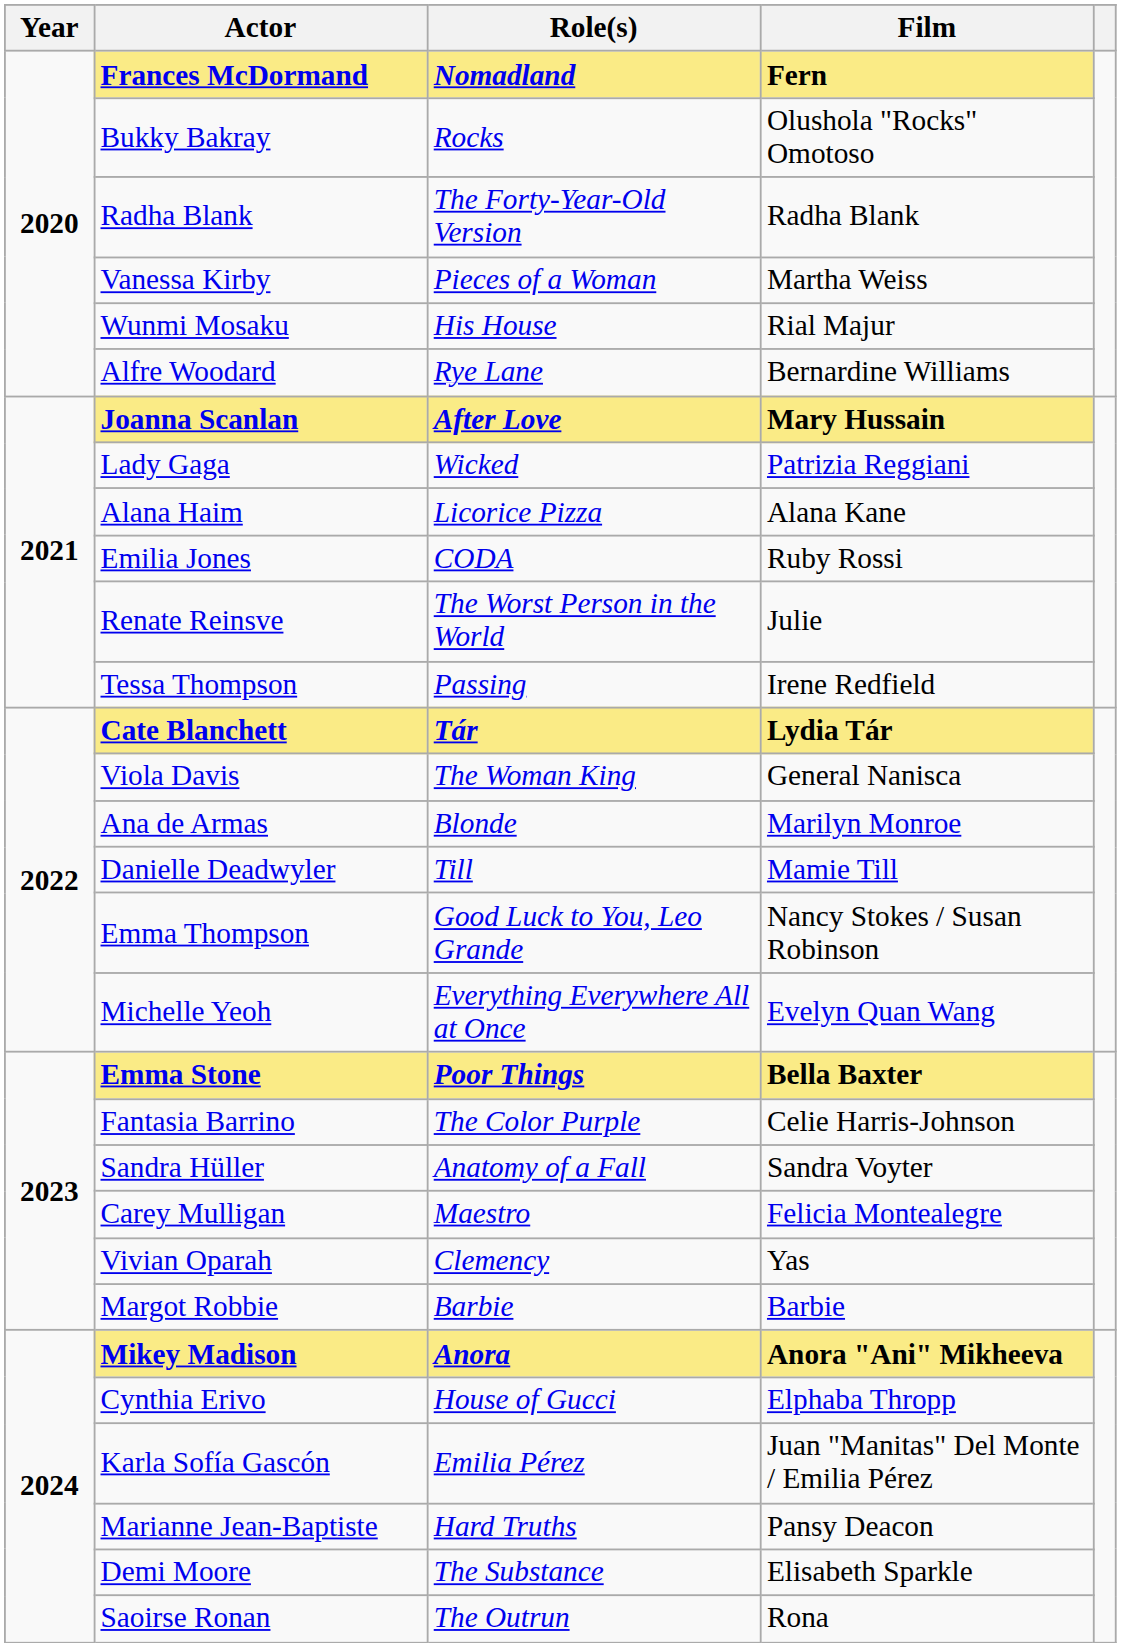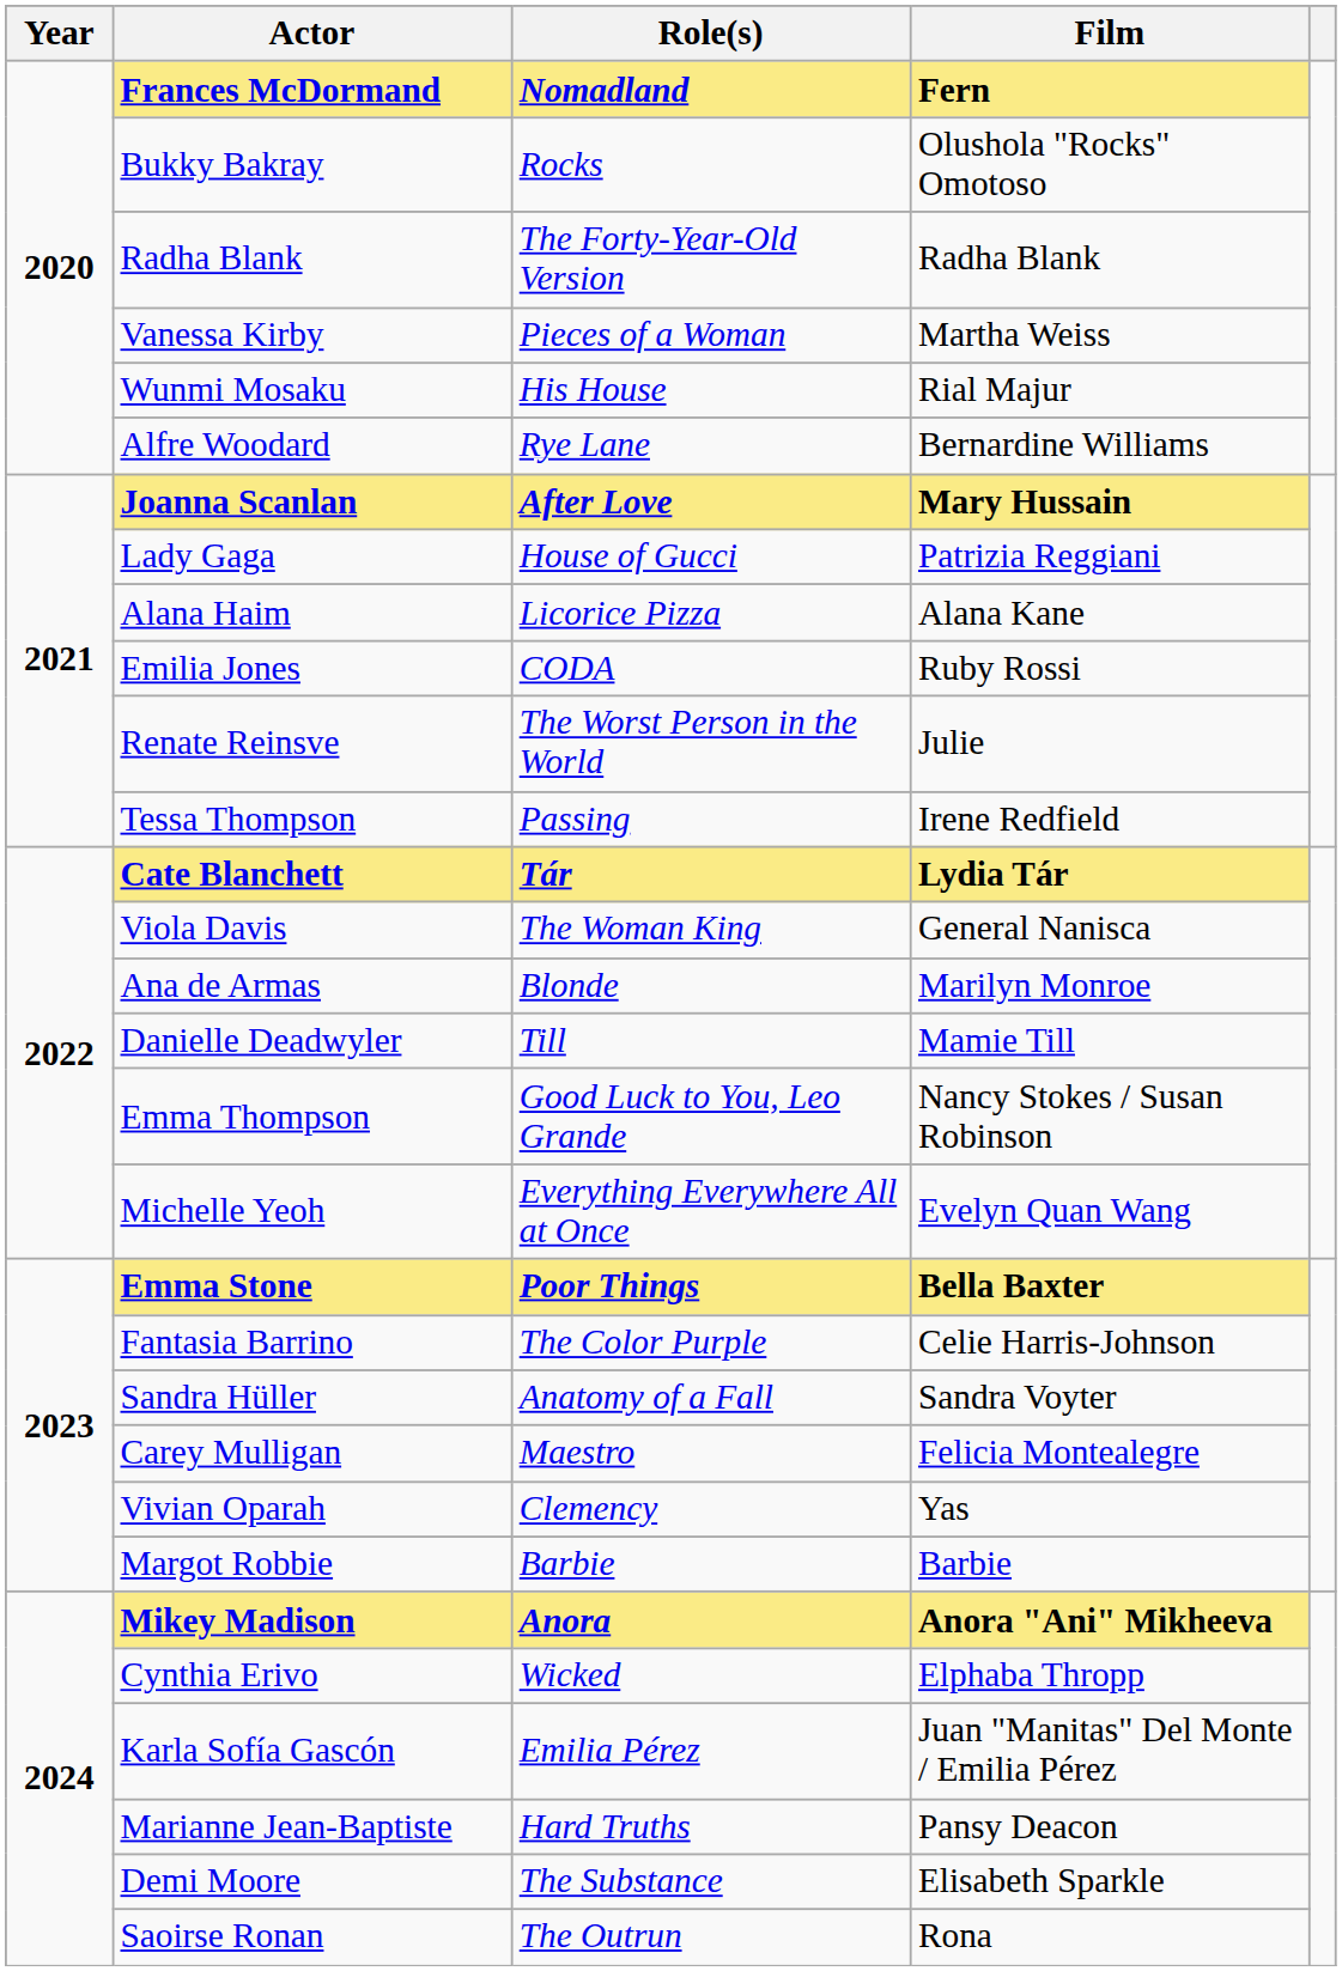Lady Gaga | Role(s): Wicked -> House of Gucci
Cynthia Erivo | Role(s): House of Gucci -> Wicked
